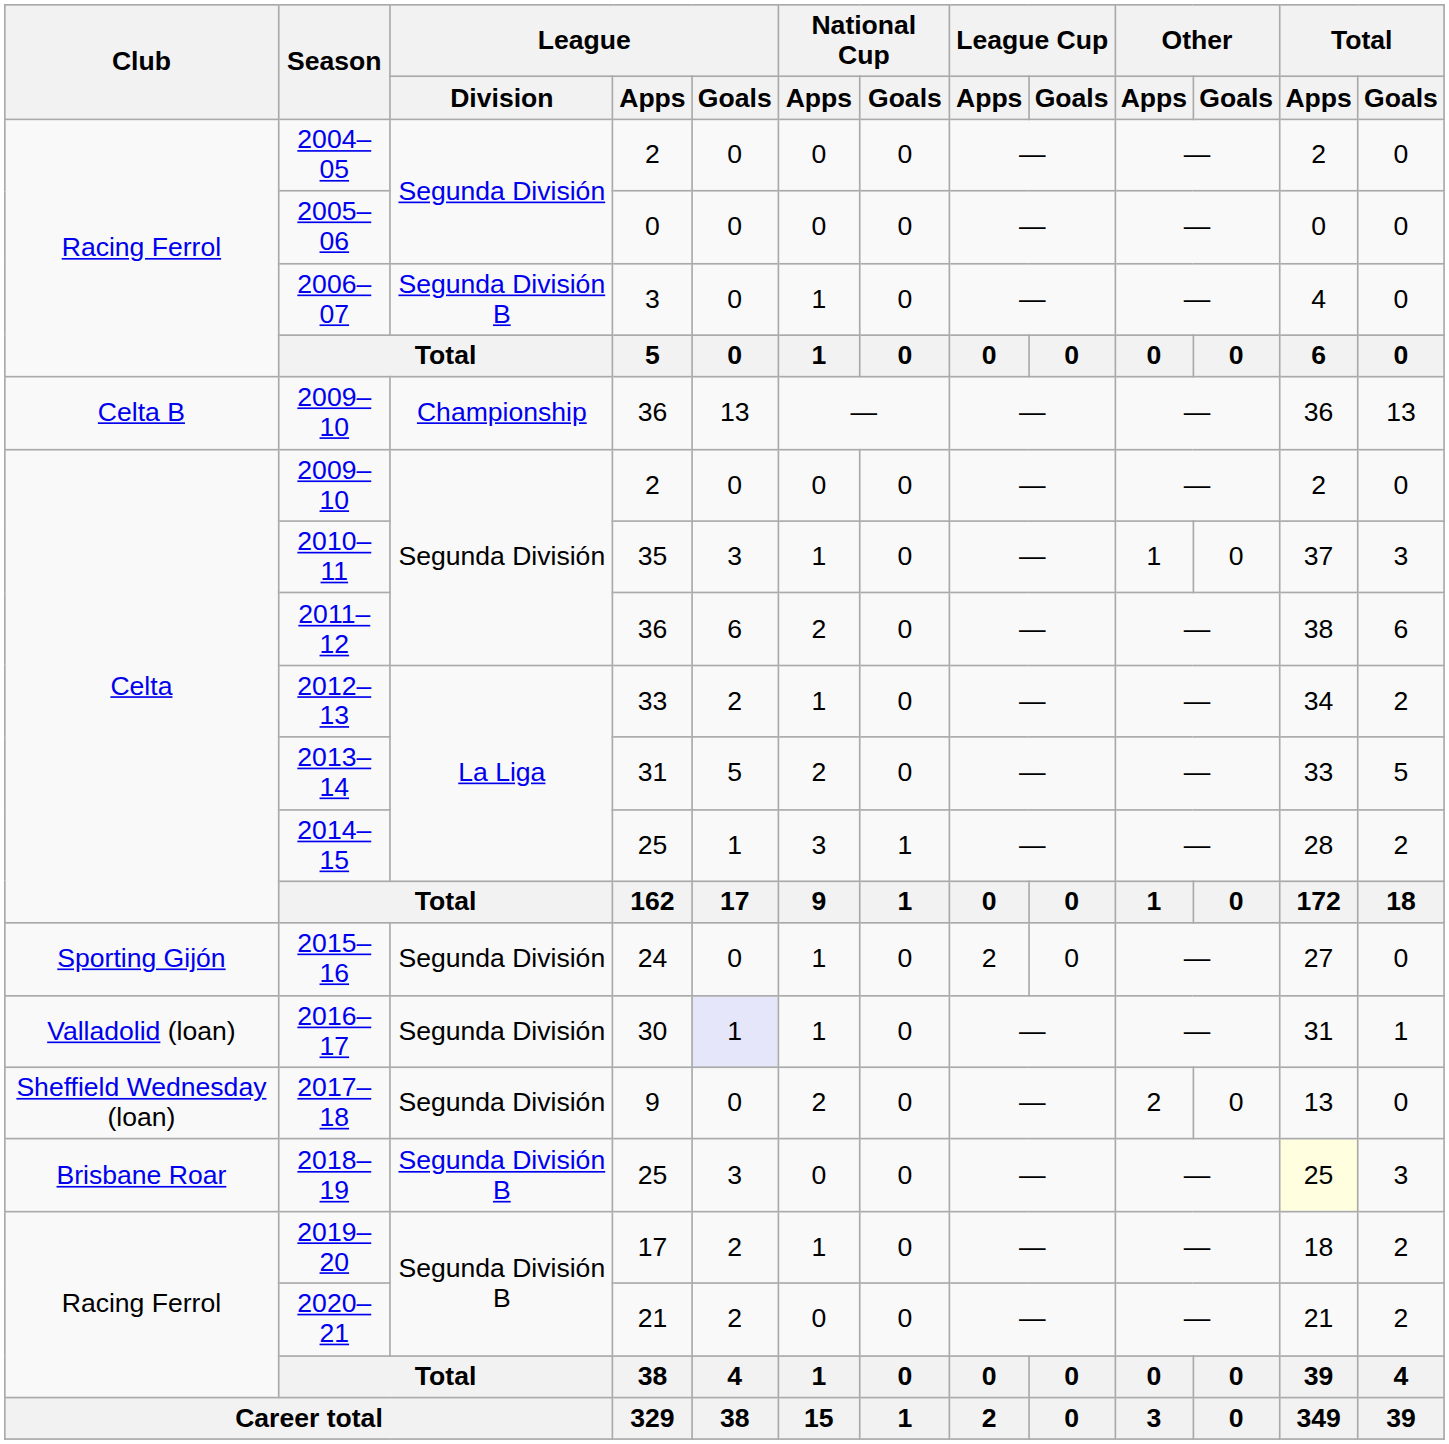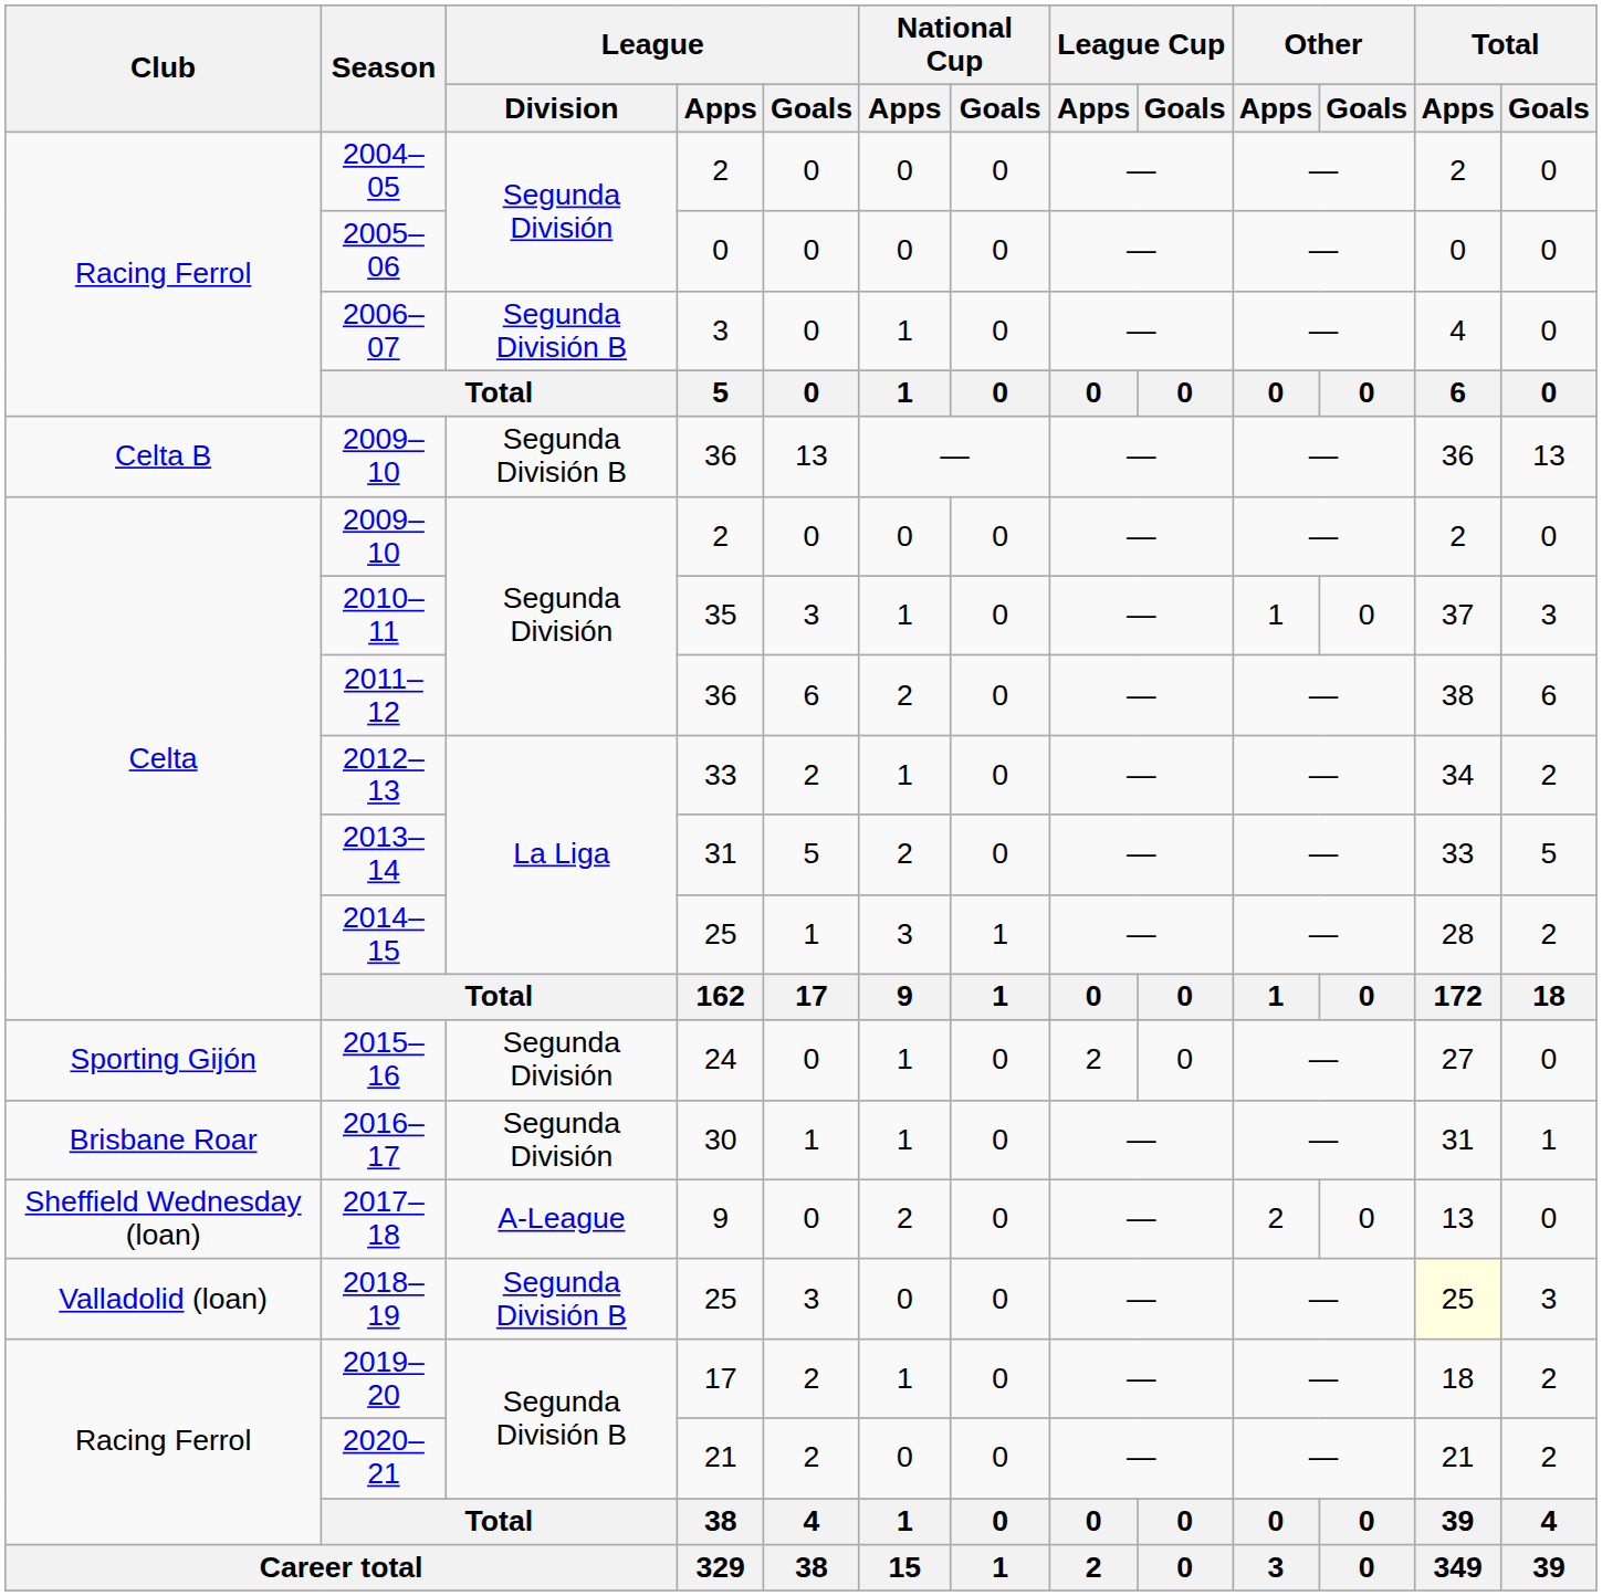2009–10 / 36 | League / Division: Championship -> Segunda División B
2016–17 | Club: Valladolid (loan) -> Brisbane Roar
2016–17 | League / Goals: lavender background -> no background
2017–18 | League / Division: Segunda División -> A-League
2018–19 | Club: Brisbane Roar -> Valladolid (loan)
